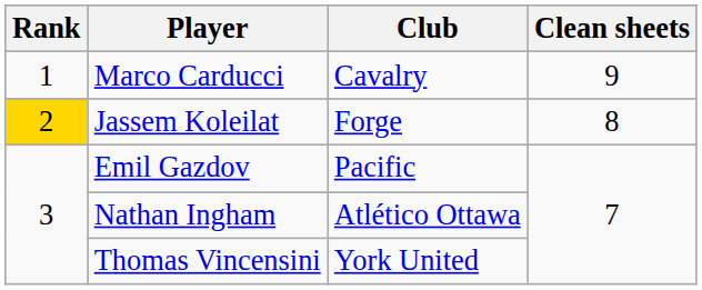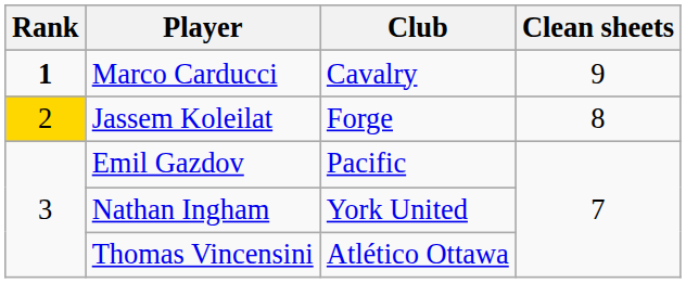Marco Carducci | Rank: normal -> bold
Nathan Ingham | Club: Atlético Ottawa -> York United
Thomas Vincensini | Club: York United -> Atlético Ottawa
